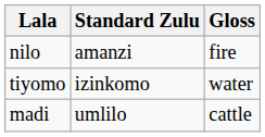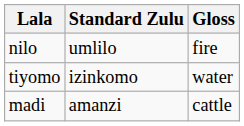nilo | Standard Zulu: amanzi -> umlilo
madi | Standard Zulu: umlilo -> amanzi
